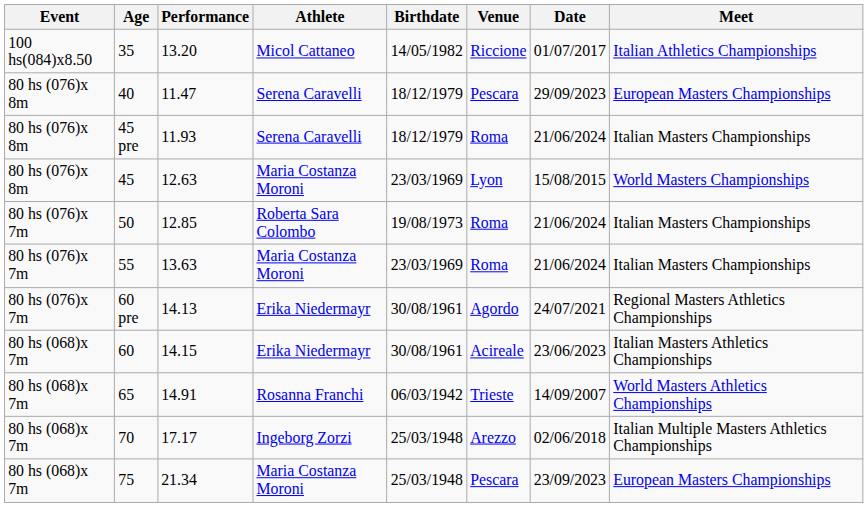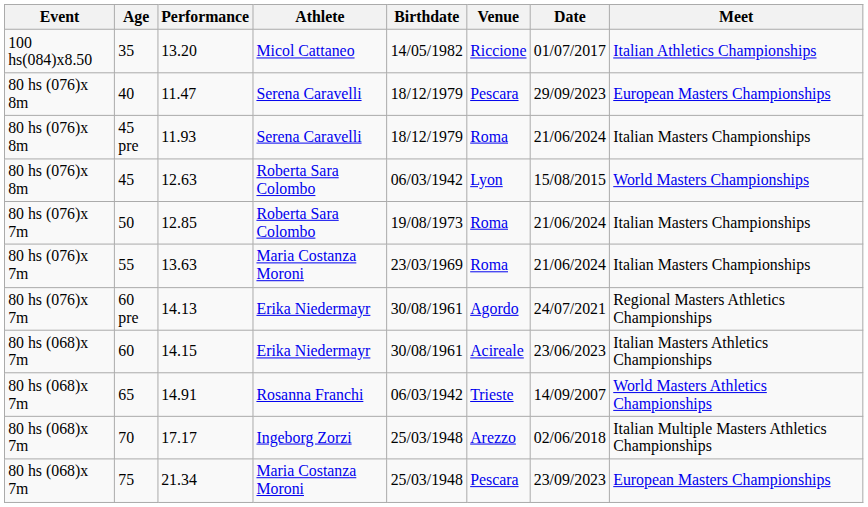45 | Athlete: Maria Costanza Moroni -> Roberta Sara Colombo
45 | Birthdate: 23/03/1969 -> 06/03/1942
